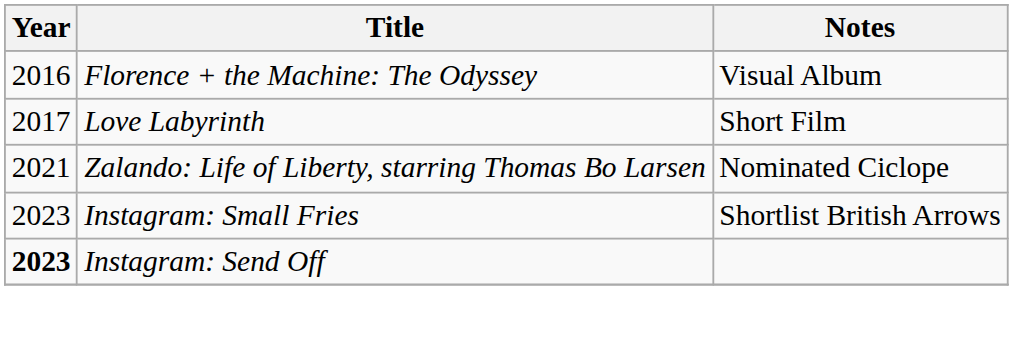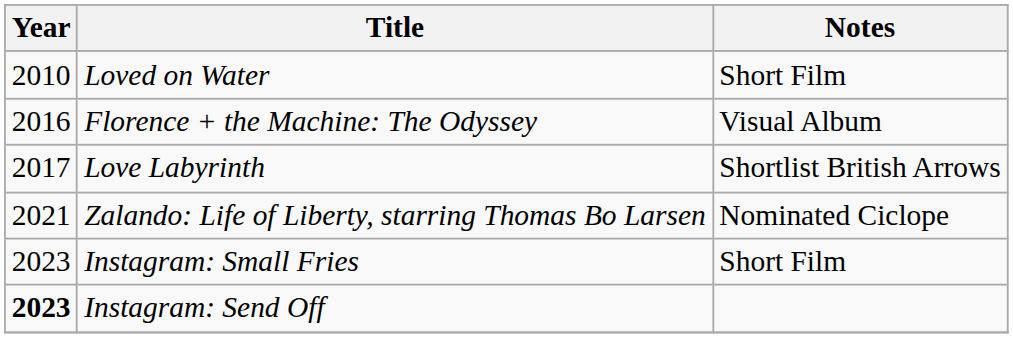+ row: 2010 | Loved on Water | Short Film
Love Labyrinth | Notes: Short Film -> Shortlist British Arrows
Instagram: Small Fries | Notes: Shortlist British Arrows -> Short Film
